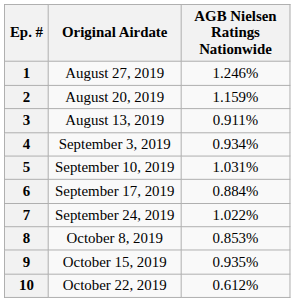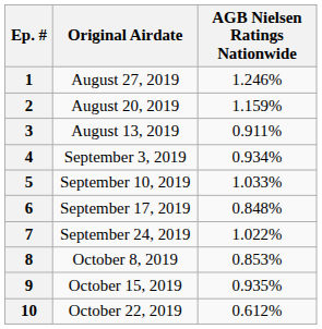5 | AGB Nielsen Ratings Nationwide: 1.031% -> 1.033%
6 | AGB Nielsen Ratings Nationwide: 0.884% -> 0.848%
